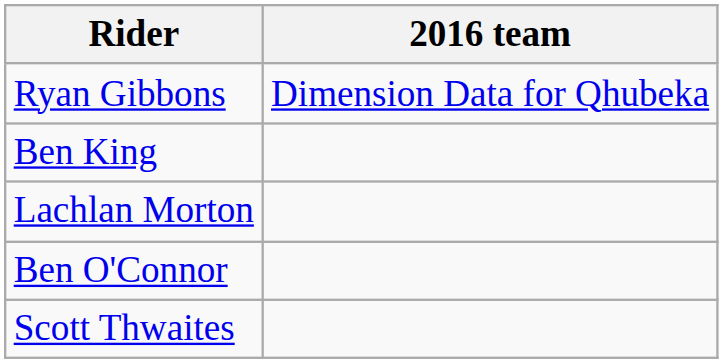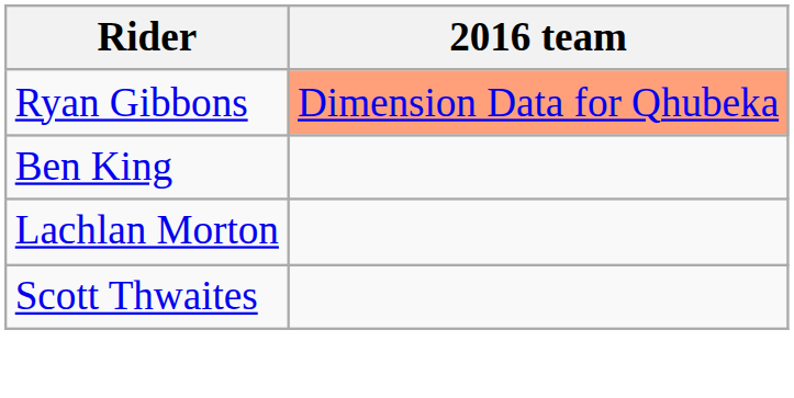Ryan Gibbons | 2016 team: no background -> lightsalmon background
- row: Ben O'Connor
